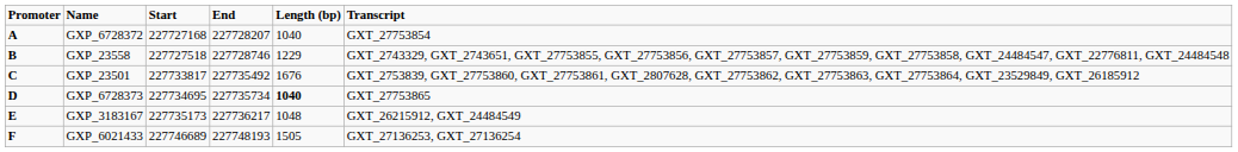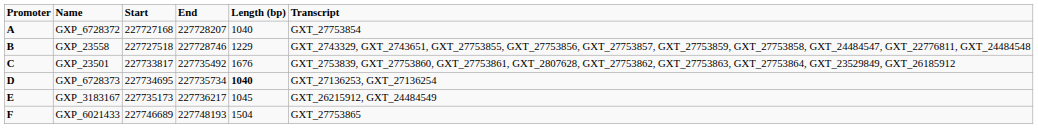GXP_6728373 | Transcript: GXT_27753865 -> GXT_27136253, GXT_27136254
GXP_3183167 | Length (bp): 1048 -> 1045
GXP_6021433 | Length (bp): 1505 -> 1504
GXP_6021433 | Transcript: GXT_27136253, GXT_27136254 -> GXT_27753865
